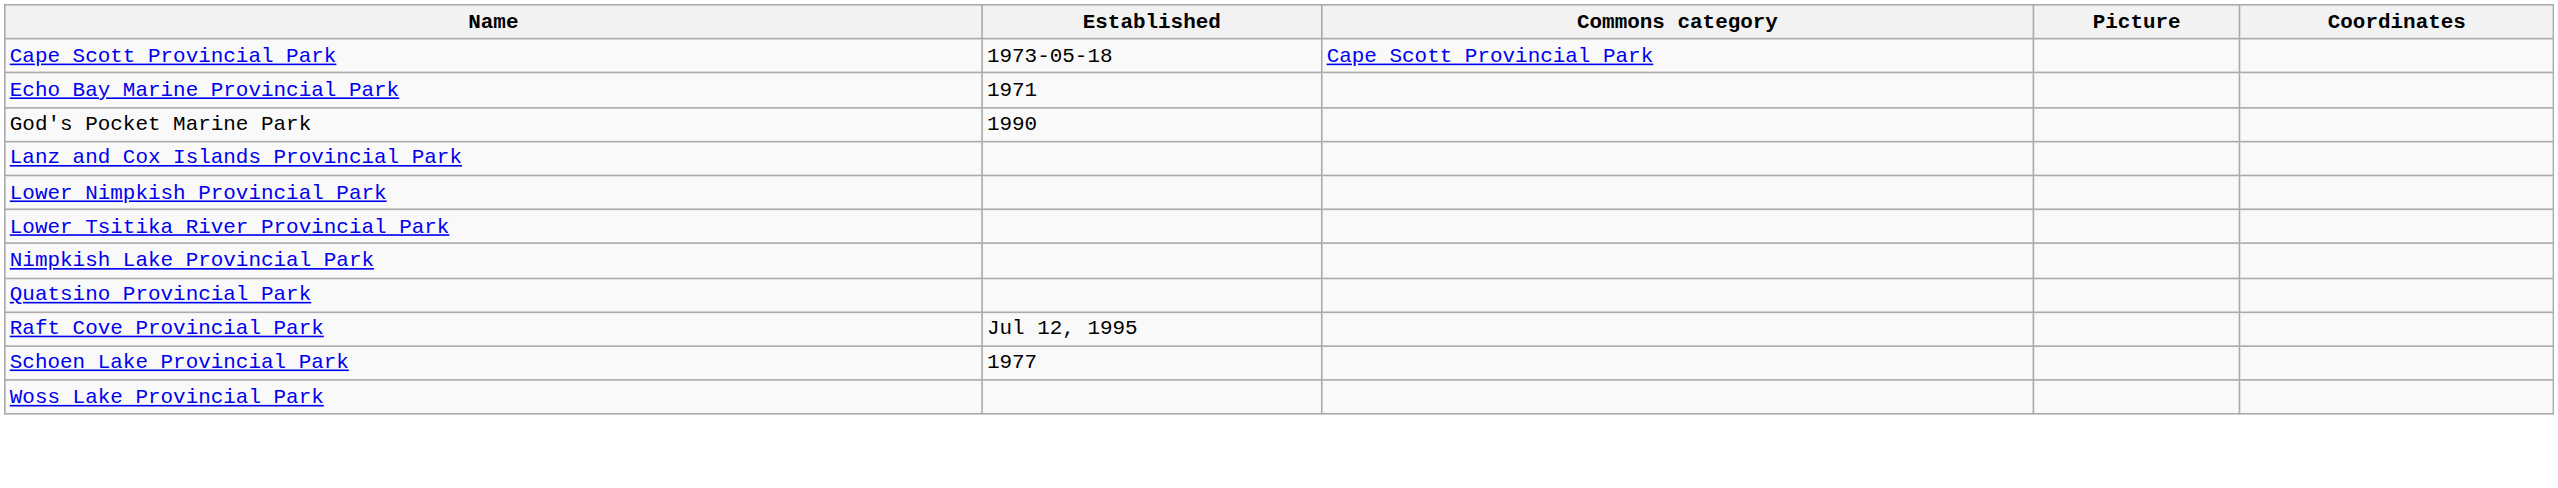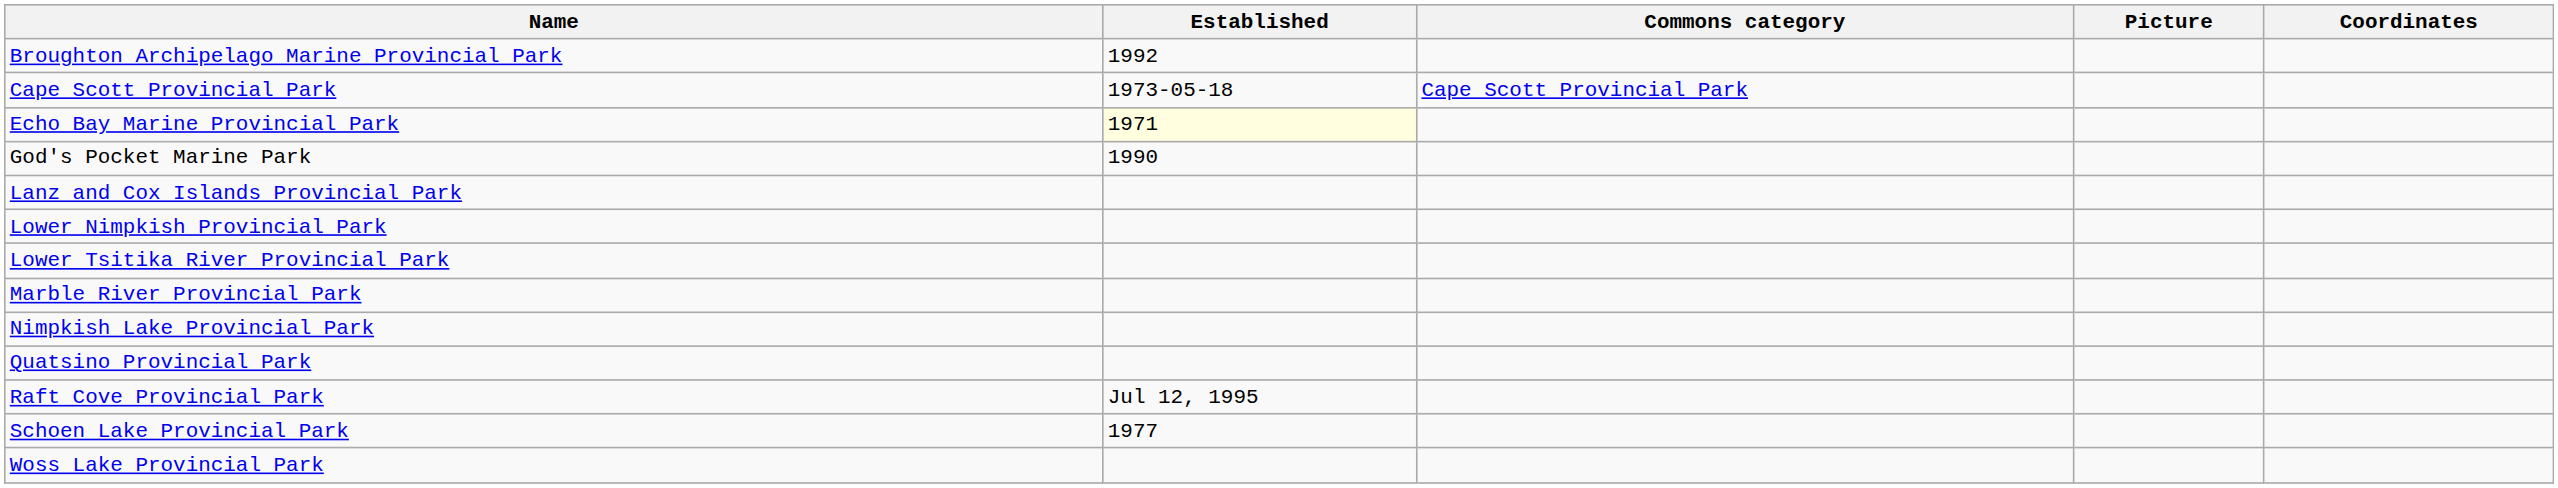+ row: Broughton Archipelago Marine Provincial Park | 1992
Echo Bay Marine Provincial Park | Established: no background -> lightyellow background
+ row: Marble River Provincial Park
